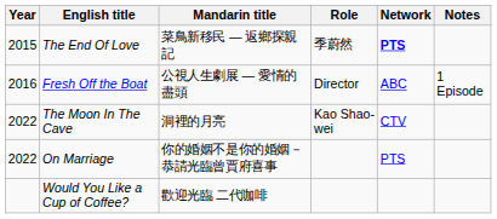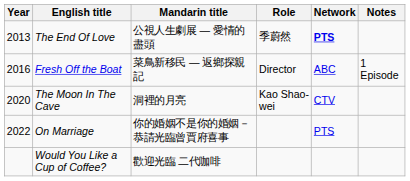The End Of Love | Year: 2015 -> 2013
The End Of Love | Mandarin title: 菜鳥新移民 — 返鄉探親記 -> 公視人生劇展 — 愛情的盡頭
Fresh Off the Boat | Mandarin title: 公視人生劇展 — 愛情的盡頭 -> 菜鳥新移民 — 返鄉探親記
The Moon In The Cave | Year: 2022 -> 2020
